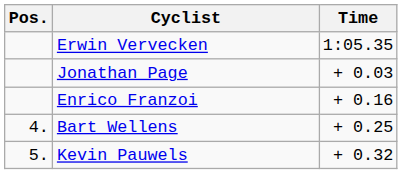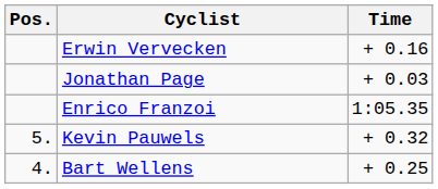Erwin Vervecken | Time: 1:05.35 -> + 0.16
Enrico Franzoi | Time: + 0.16 -> 1:05.35
rows swapped: Bart Wellens <-> Kevin Pauwels
